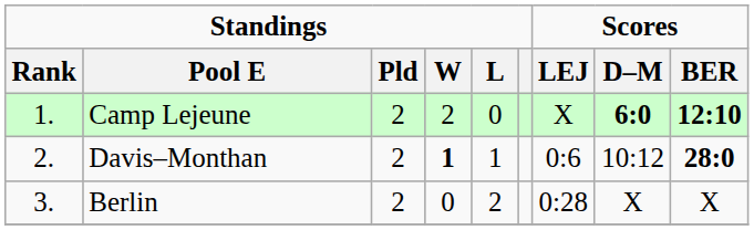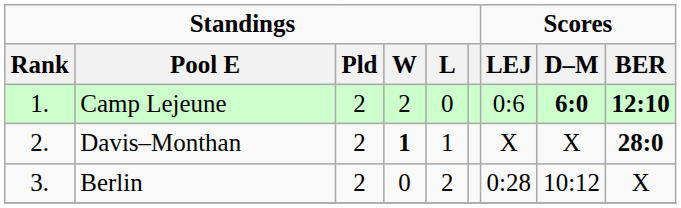Camp Lejeune | Scores / LEJ: X -> 0:6
Davis–Monthan | Scores / LEJ: 0:6 -> X
Davis–Monthan | Scores / D–M: 10:12 -> X
Berlin | Scores / D–M: X -> 10:12
